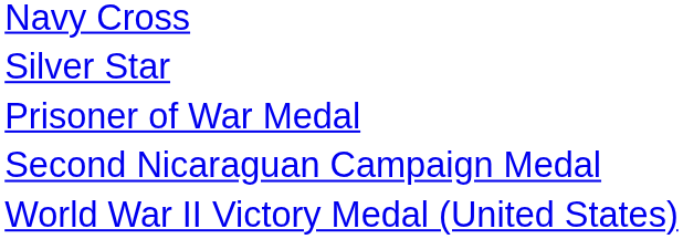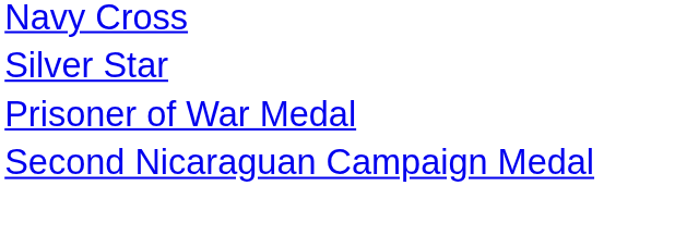- row: World War II Victory Medal (United States)
